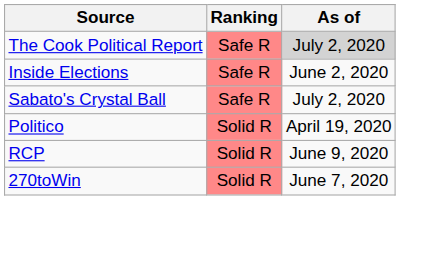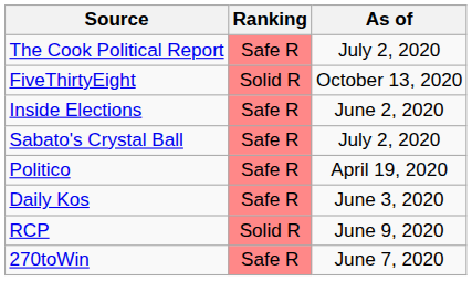The Cook Political Report | As of: lightgrey background -> no background
+ row: FiveThirtyEight | Solid R | October 13, 2020
Politico | Ranking: Solid R -> Safe R
+ row: Daily Kos | Safe R | June 3, 2020
270toWin | Ranking: Solid R -> Safe R
